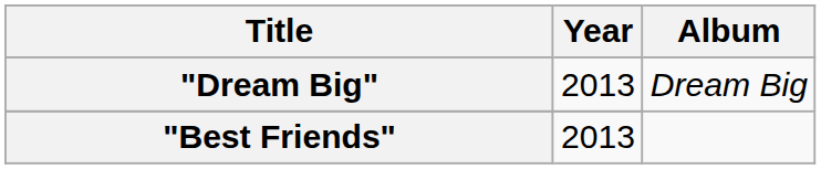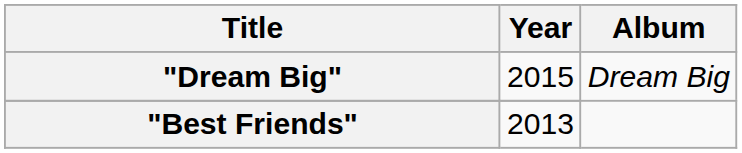"Dream Big" | Year: 2013 -> 2015
